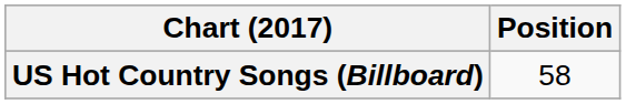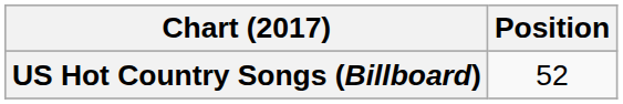US Hot Country Songs (Billboard) | Position: 58 -> 52
